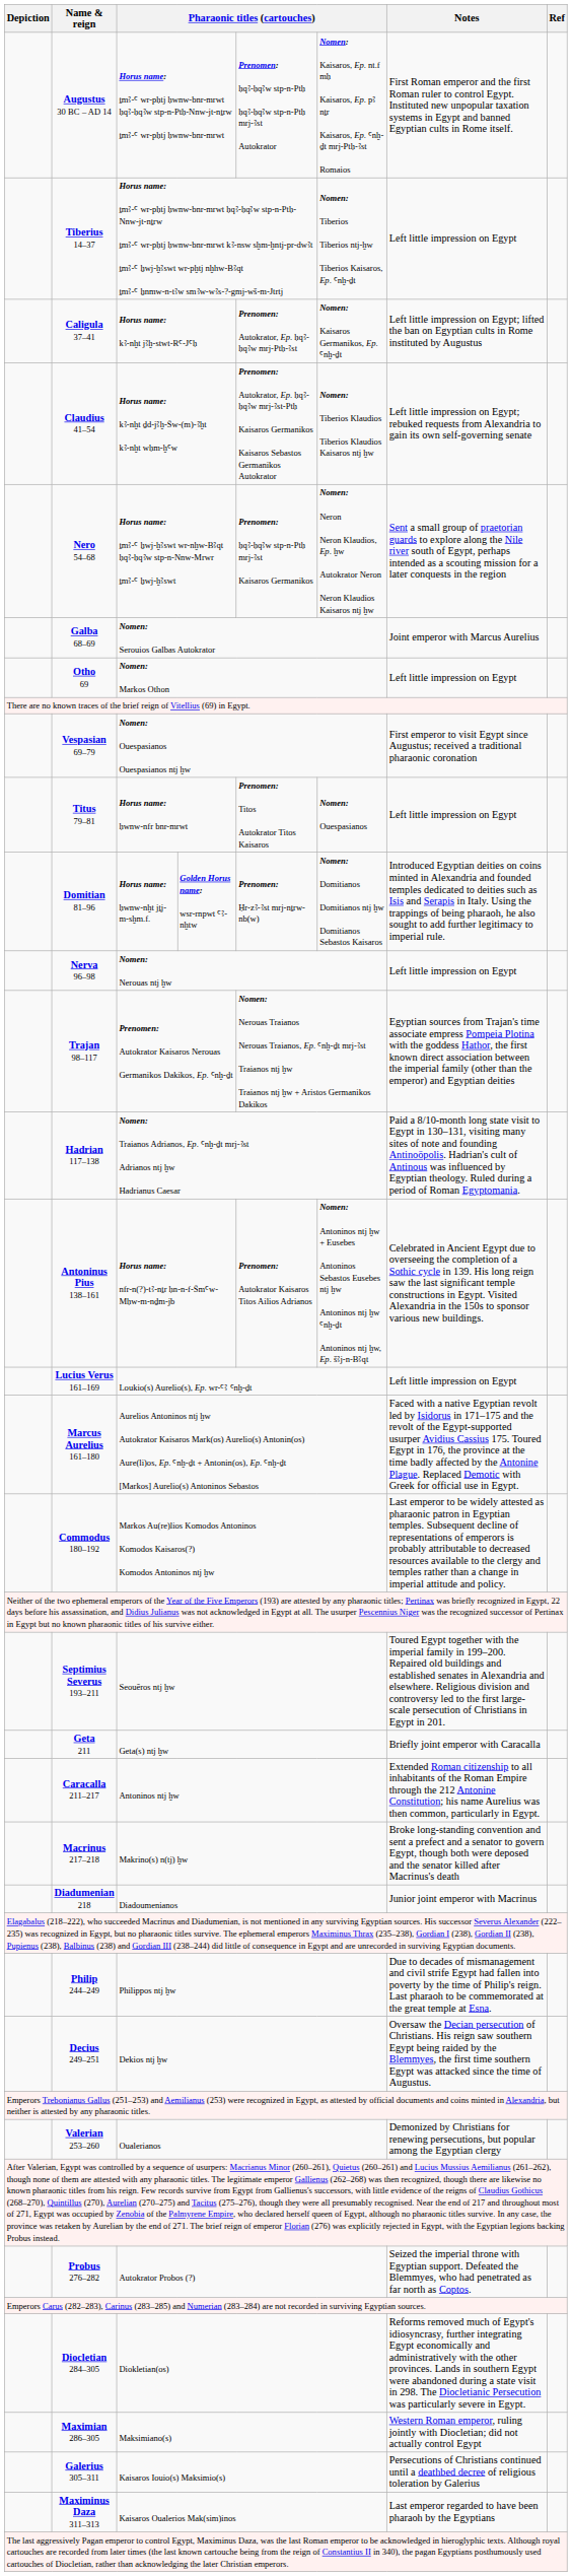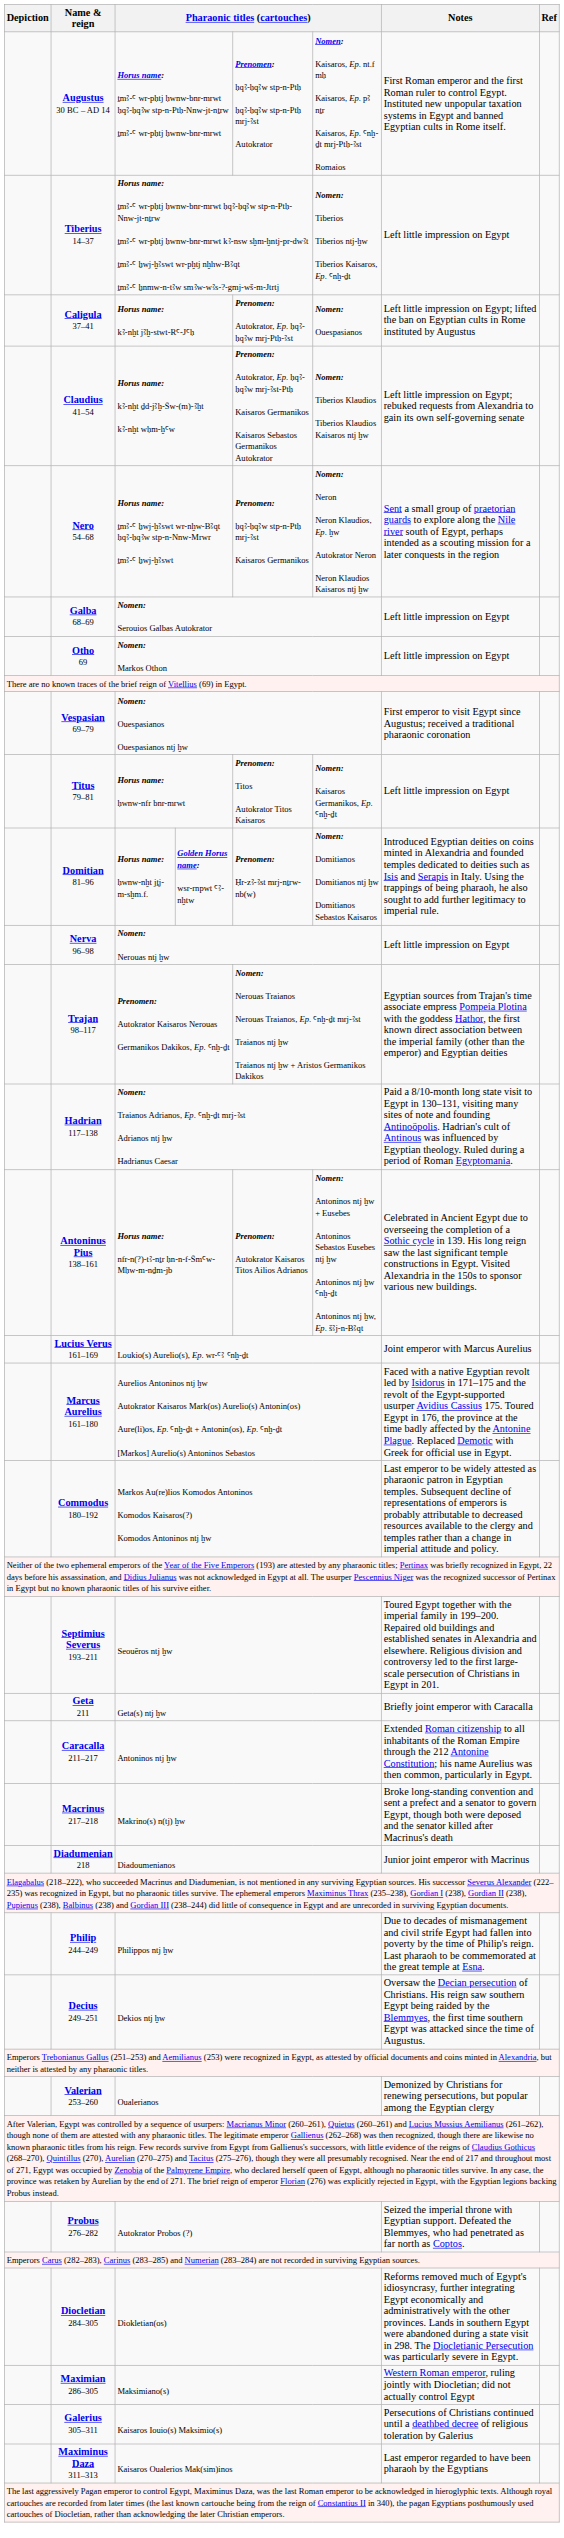Caligula 37–41 | column 6: Nomen: Kaisaros Germanikos, Ep. Ꜥnḫ-ḏt -> Nomen: Ouespasianos
Galba 68–69 | Notes: Joint emperor with Marcus Aurelius -> Left little impression on Egypt
Titus 79–81 | column 6: Nomen: Ouespasianos -> Nomen: Kaisaros Germanikos, Ep. Ꜥnḫ-ḏt
Lucius Verus 161–169 | Notes: Left little impression on Egypt -> Joint emperor with Marcus Aurelius
